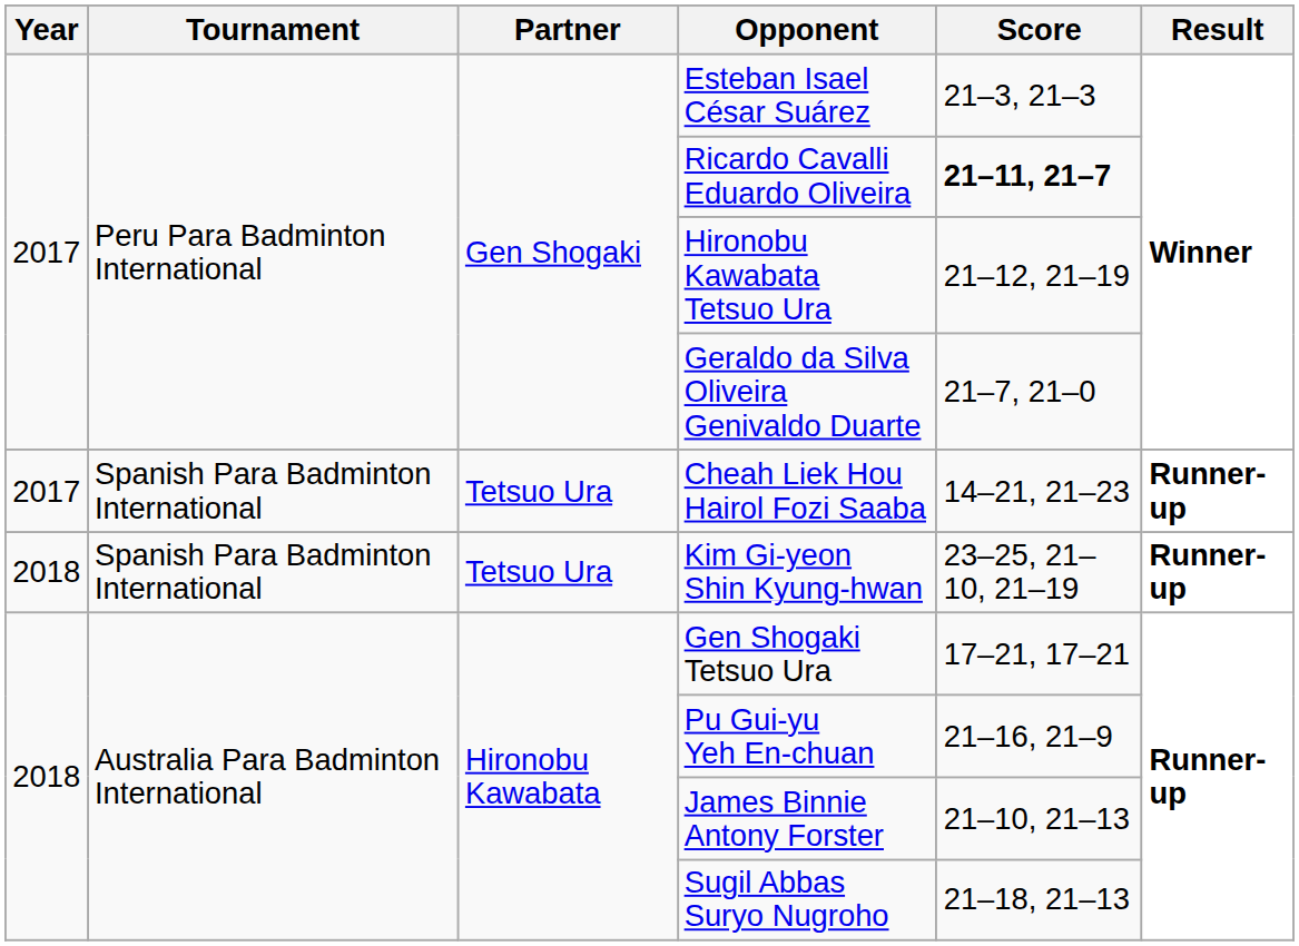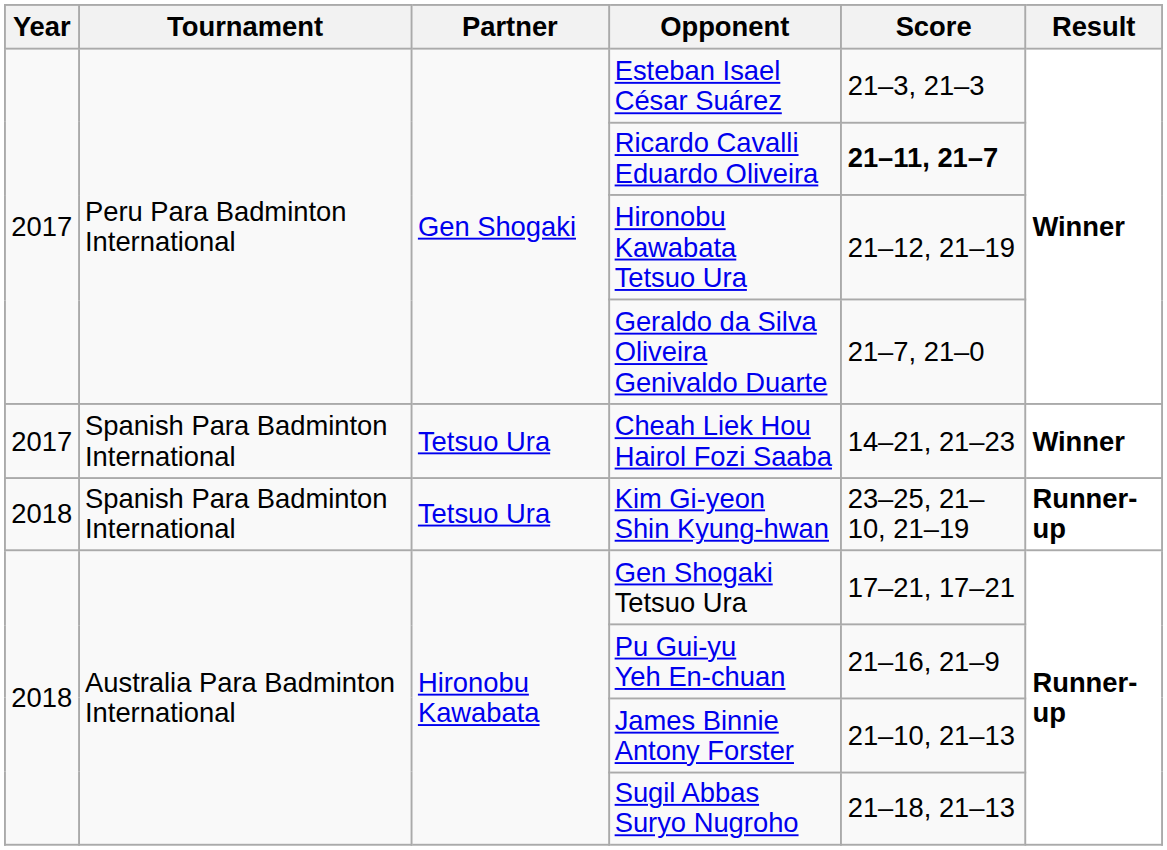Cheah Liek Hou Hairol Fozi Saaba | Result: Runner-up -> Winner
